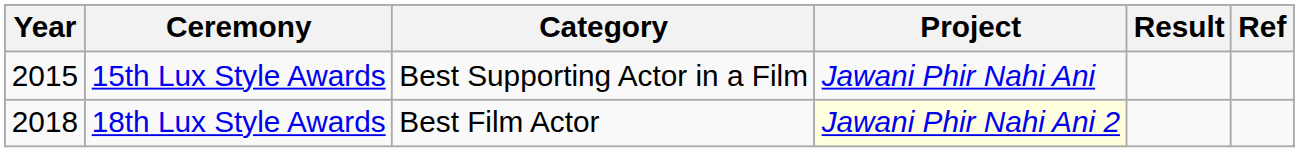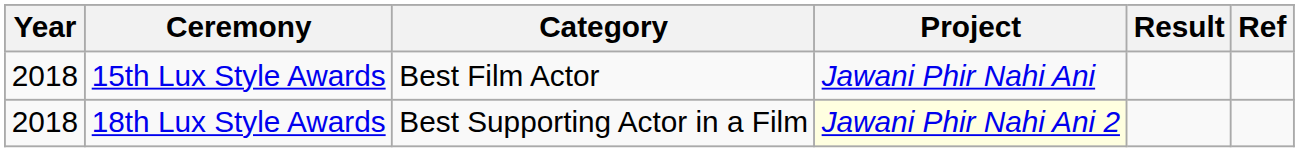15th Lux Style Awards | Year: 2015 -> 2018
15th Lux Style Awards | Category: Best Supporting Actor in a Film -> Best Film Actor
18th Lux Style Awards | Category: Best Film Actor -> Best Supporting Actor in a Film
